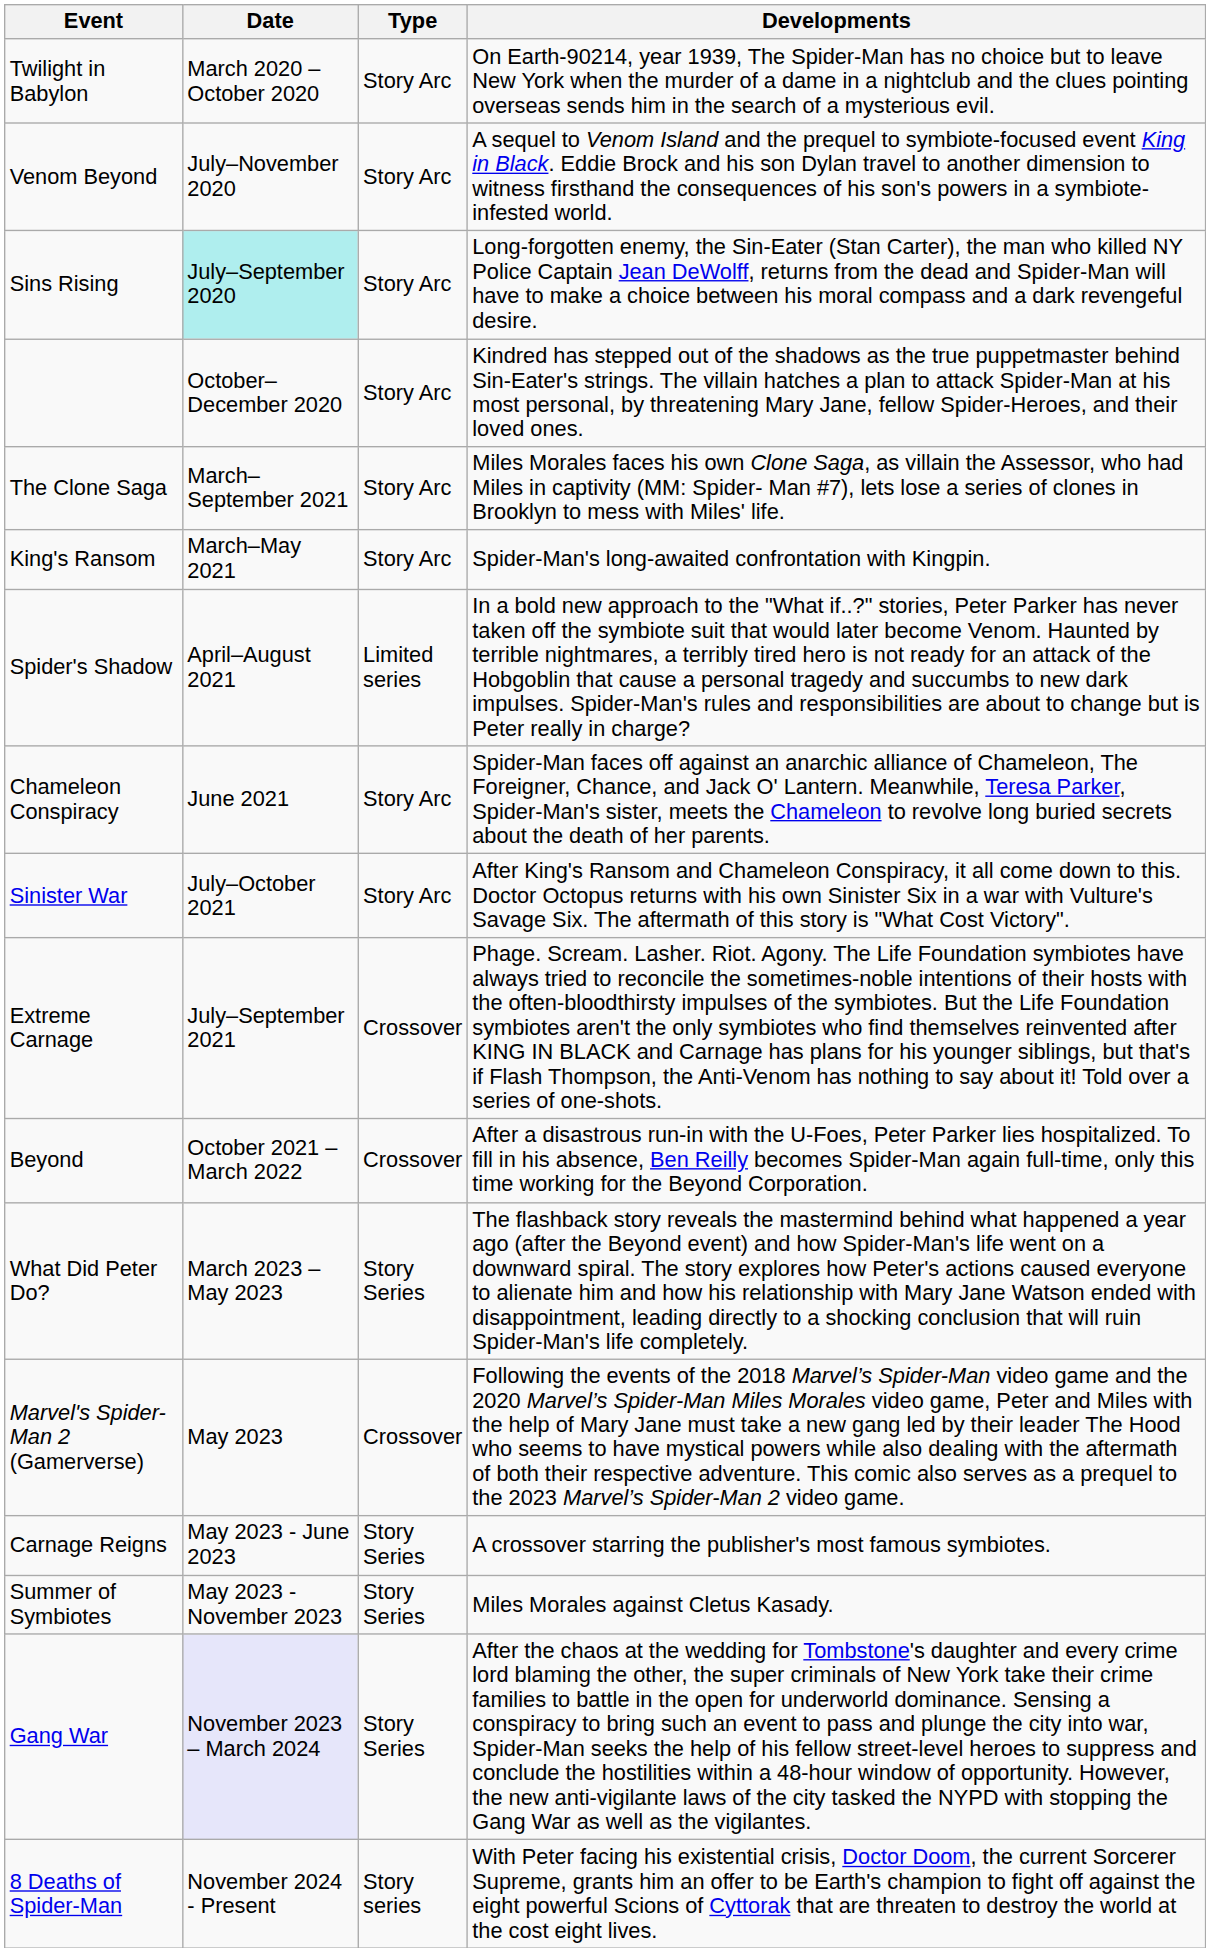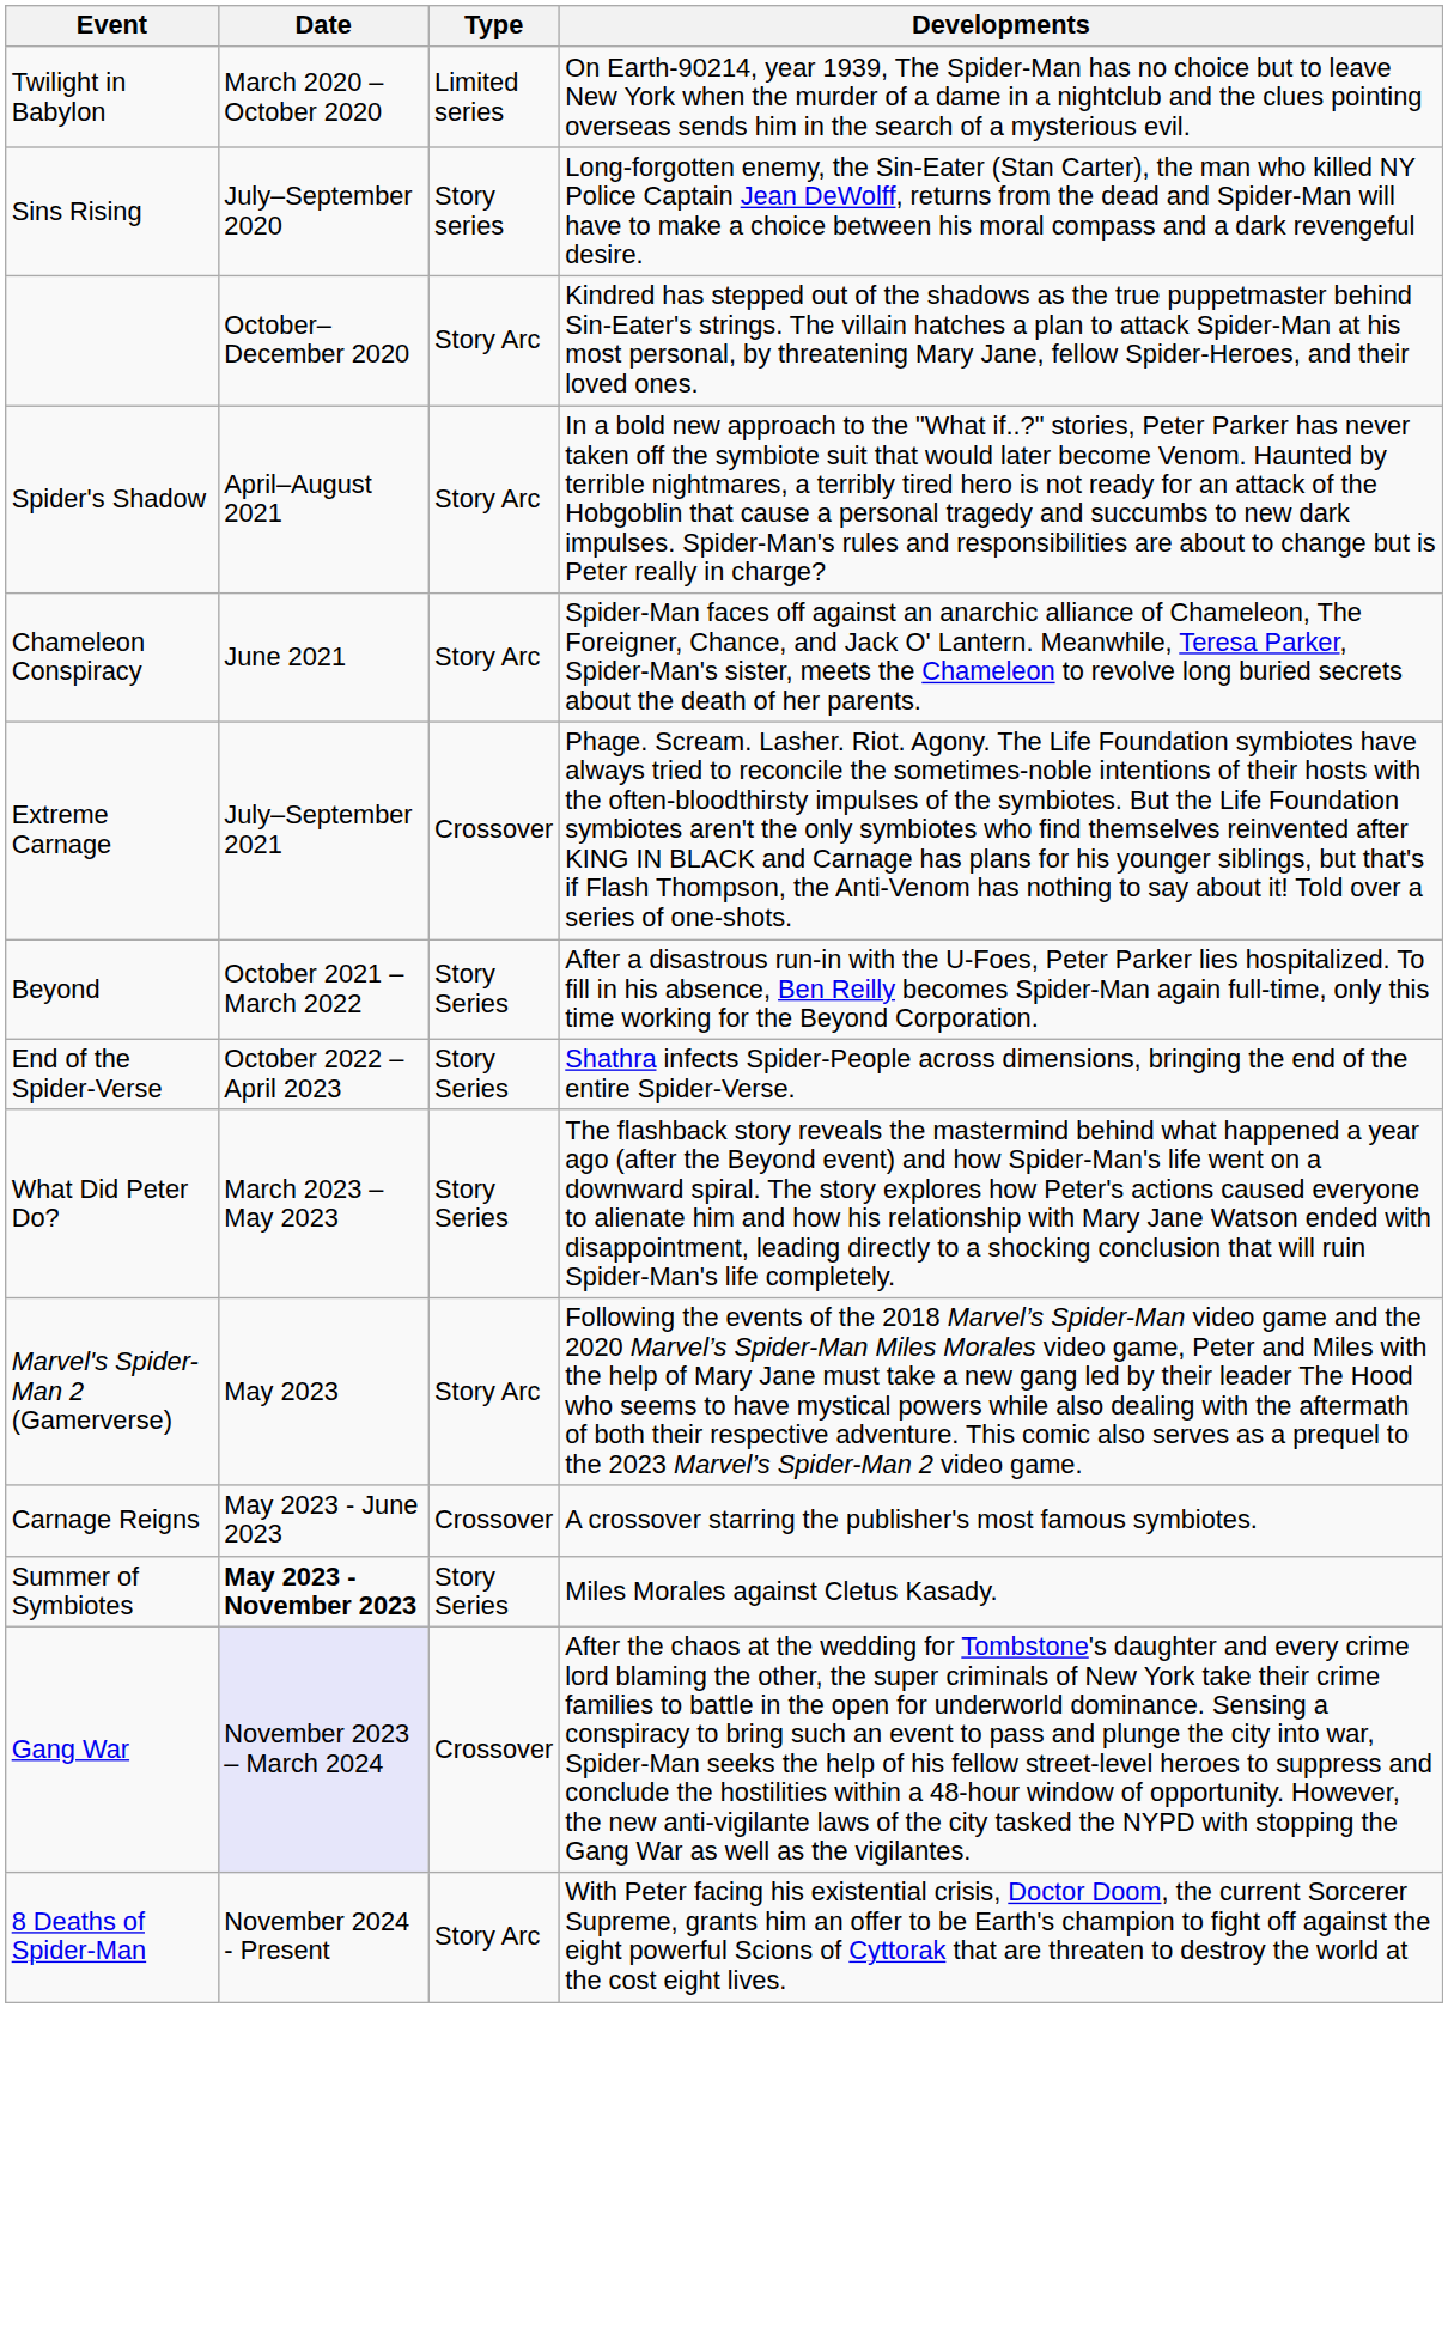Twilight in Babylon | Type: Story Arc -> Limited series
- row: Venom Beyond | July–November 2020 | Story Arc | A sequel to Venom Island and the prequel to symbiote-focused event King in Black. Eddie Brock and his son Dylan travel to another dimension to witness firsthand the consequences of his son's powers in a symbiote-infested world.
Sins Rising | Date: paleturquoise background -> no background
Sins Rising | Type: Story Arc -> Story series
- row: The Clone Saga | March–September 2021 | Story Arc | Miles Morales faces his own Clone Saga, as villain the Assessor, who had Miles in captivity (MM: Spider- Man #7), lets lose a series of clones in Brooklyn to mess with Miles' life.
- row: King's Ransom | March–May 2021 | Story Arc | Spider-Man's long-awaited confrontation with Kingpin.
Spider's Shadow | Type: Limited series -> Story Arc
- row: Sinister War | July–October 2021 | Story Arc | After King's Ransom and Chameleon Conspiracy, it all come down to this. Doctor Octopus returns with his own Sinister Six in a war with Vulture's Savage Six. The aftermath of this story is "What Cost Victory".
Beyond | Type: Crossover -> Story Series
+ row: End of the Spider-Verse | October 2022 – April 2023 | Story Series | Shathra infects Spider-People across dimensions, bringing the end of the entire Spider-Verse.
Marvel's Spider-Man 2 (Gamerverse) | Type: Crossover -> Story Arc
Carnage Reigns | Type: Story Series -> Crossover
Summer of Symbiotes | Date: normal -> bold
Gang War | Type: Story Series -> Crossover
8 Deaths of Spider-Man | Type: Story series -> Story Arc
